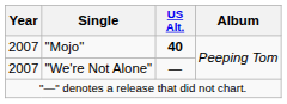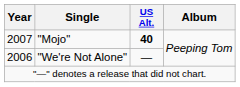"We're Not Alone" | Year: 2007 -> 2006
